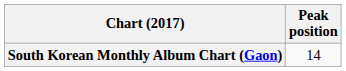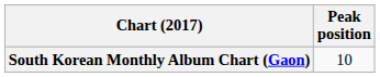South Korean Monthly Album Chart (Gaon) | Peak position: 14 -> 10
